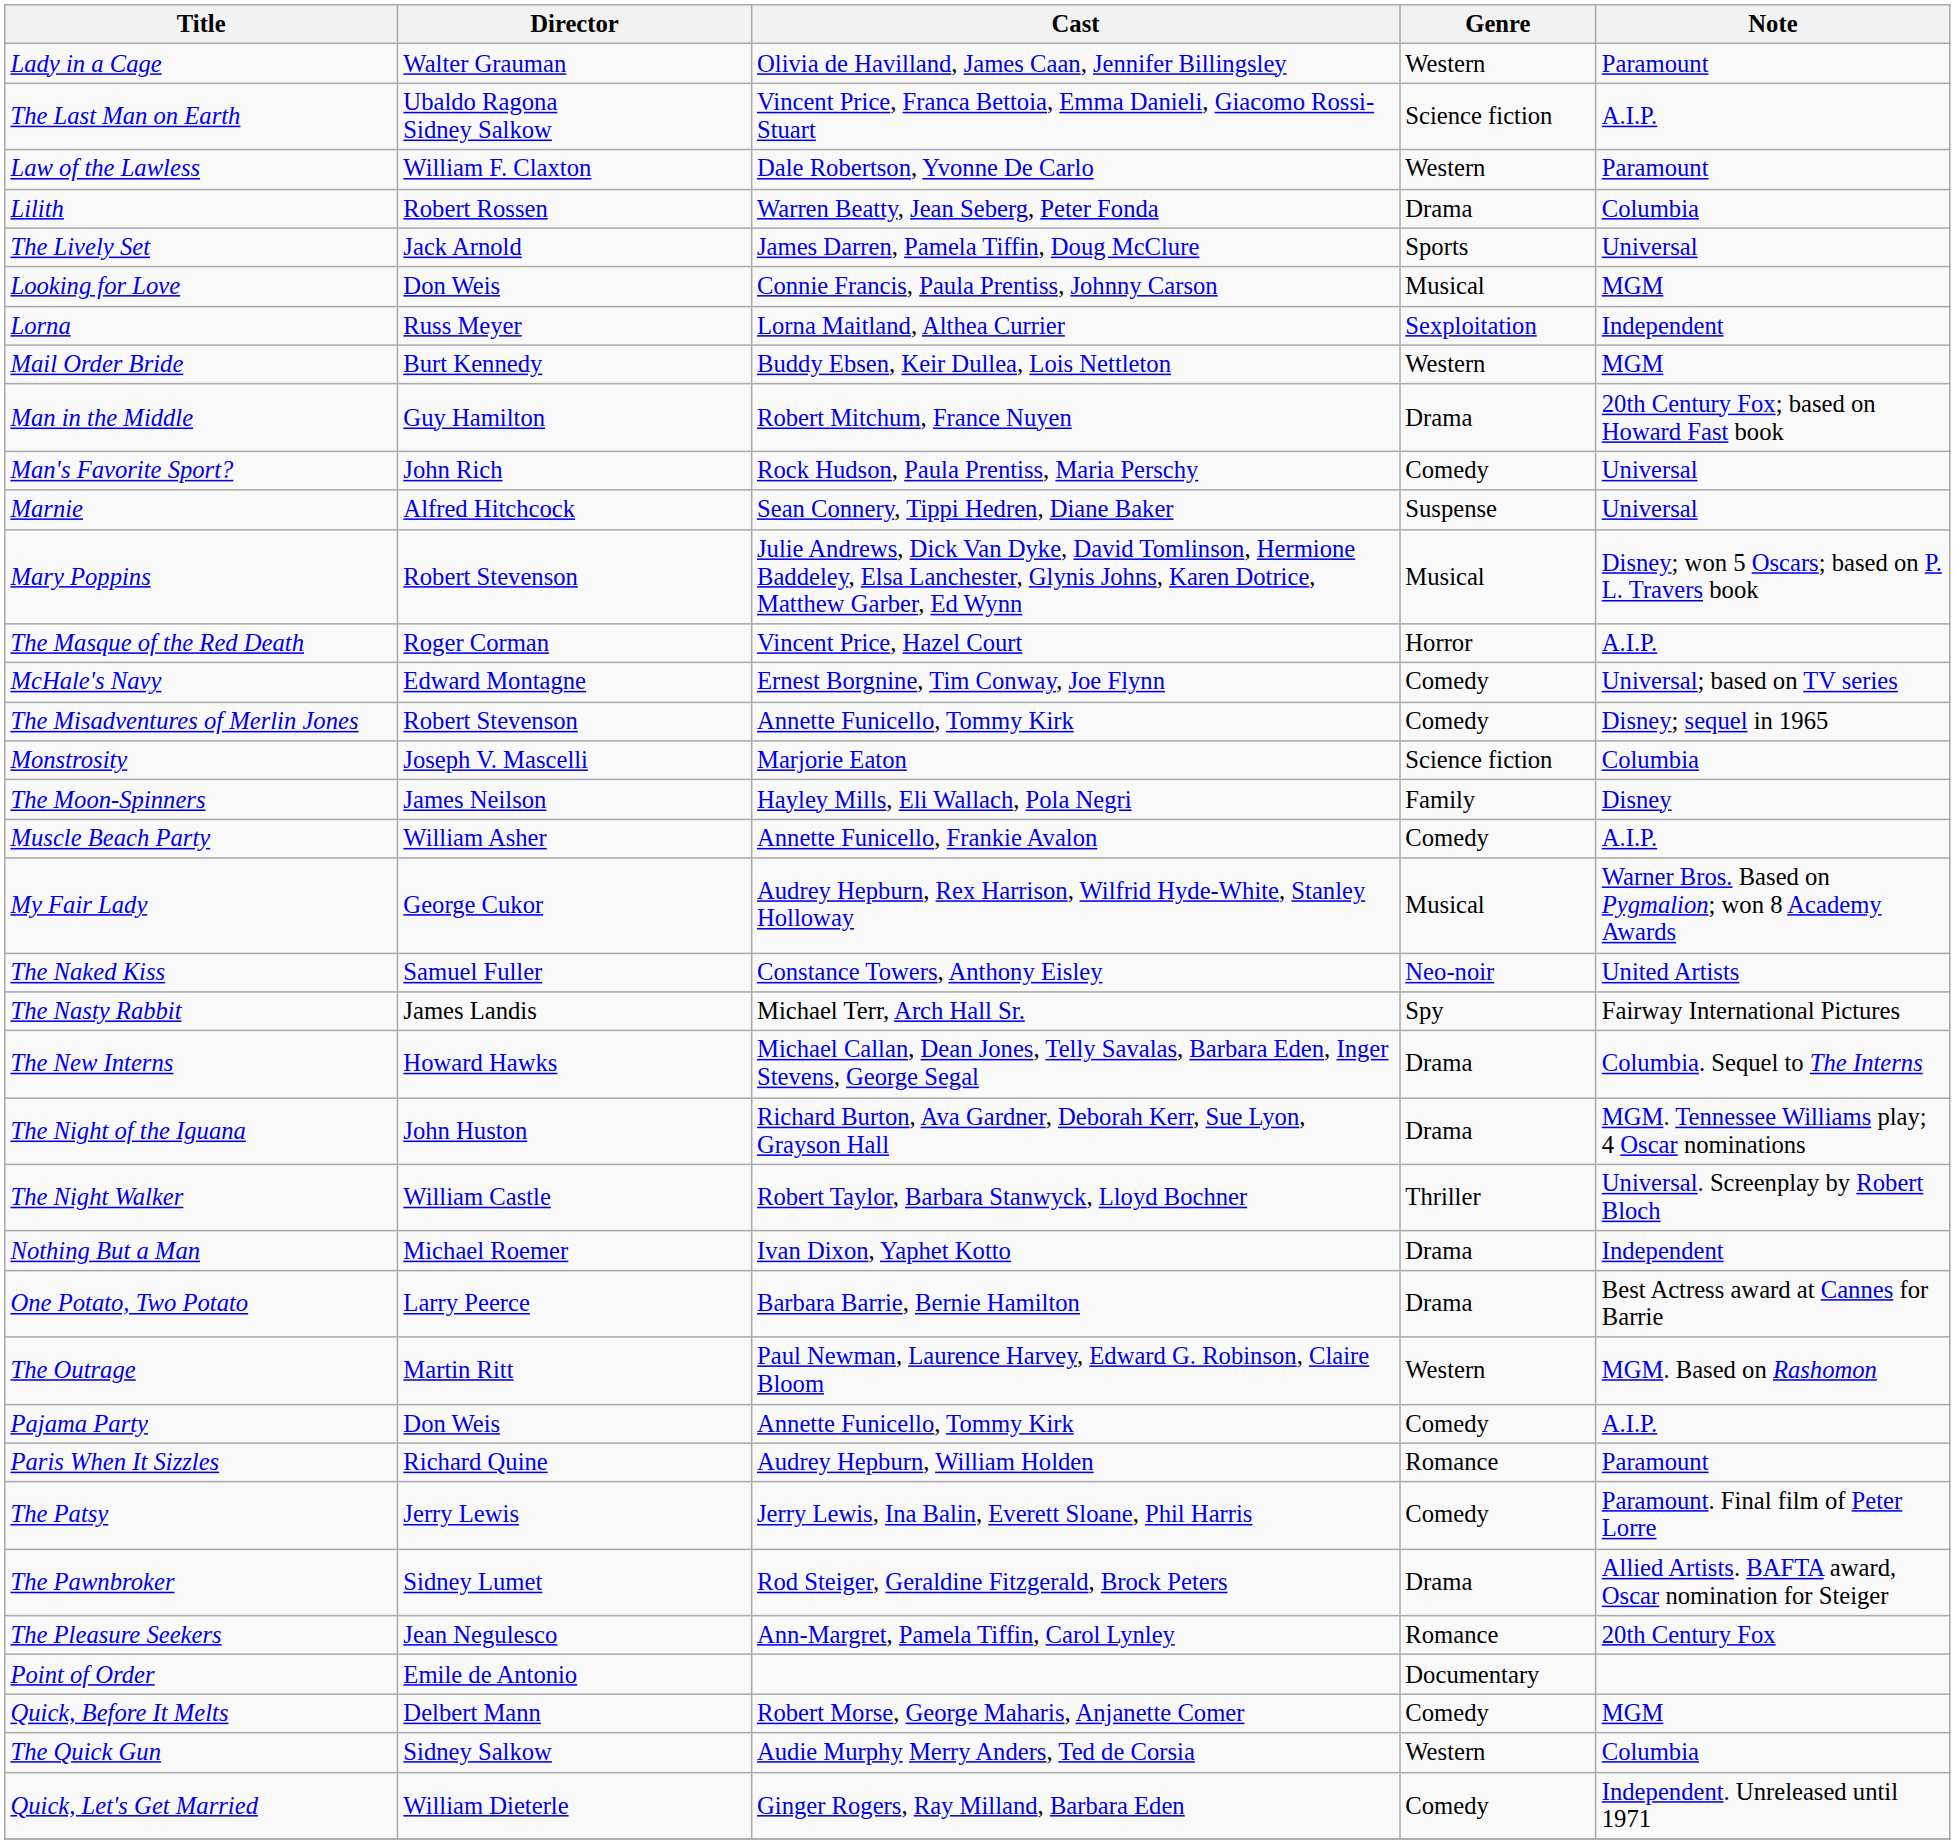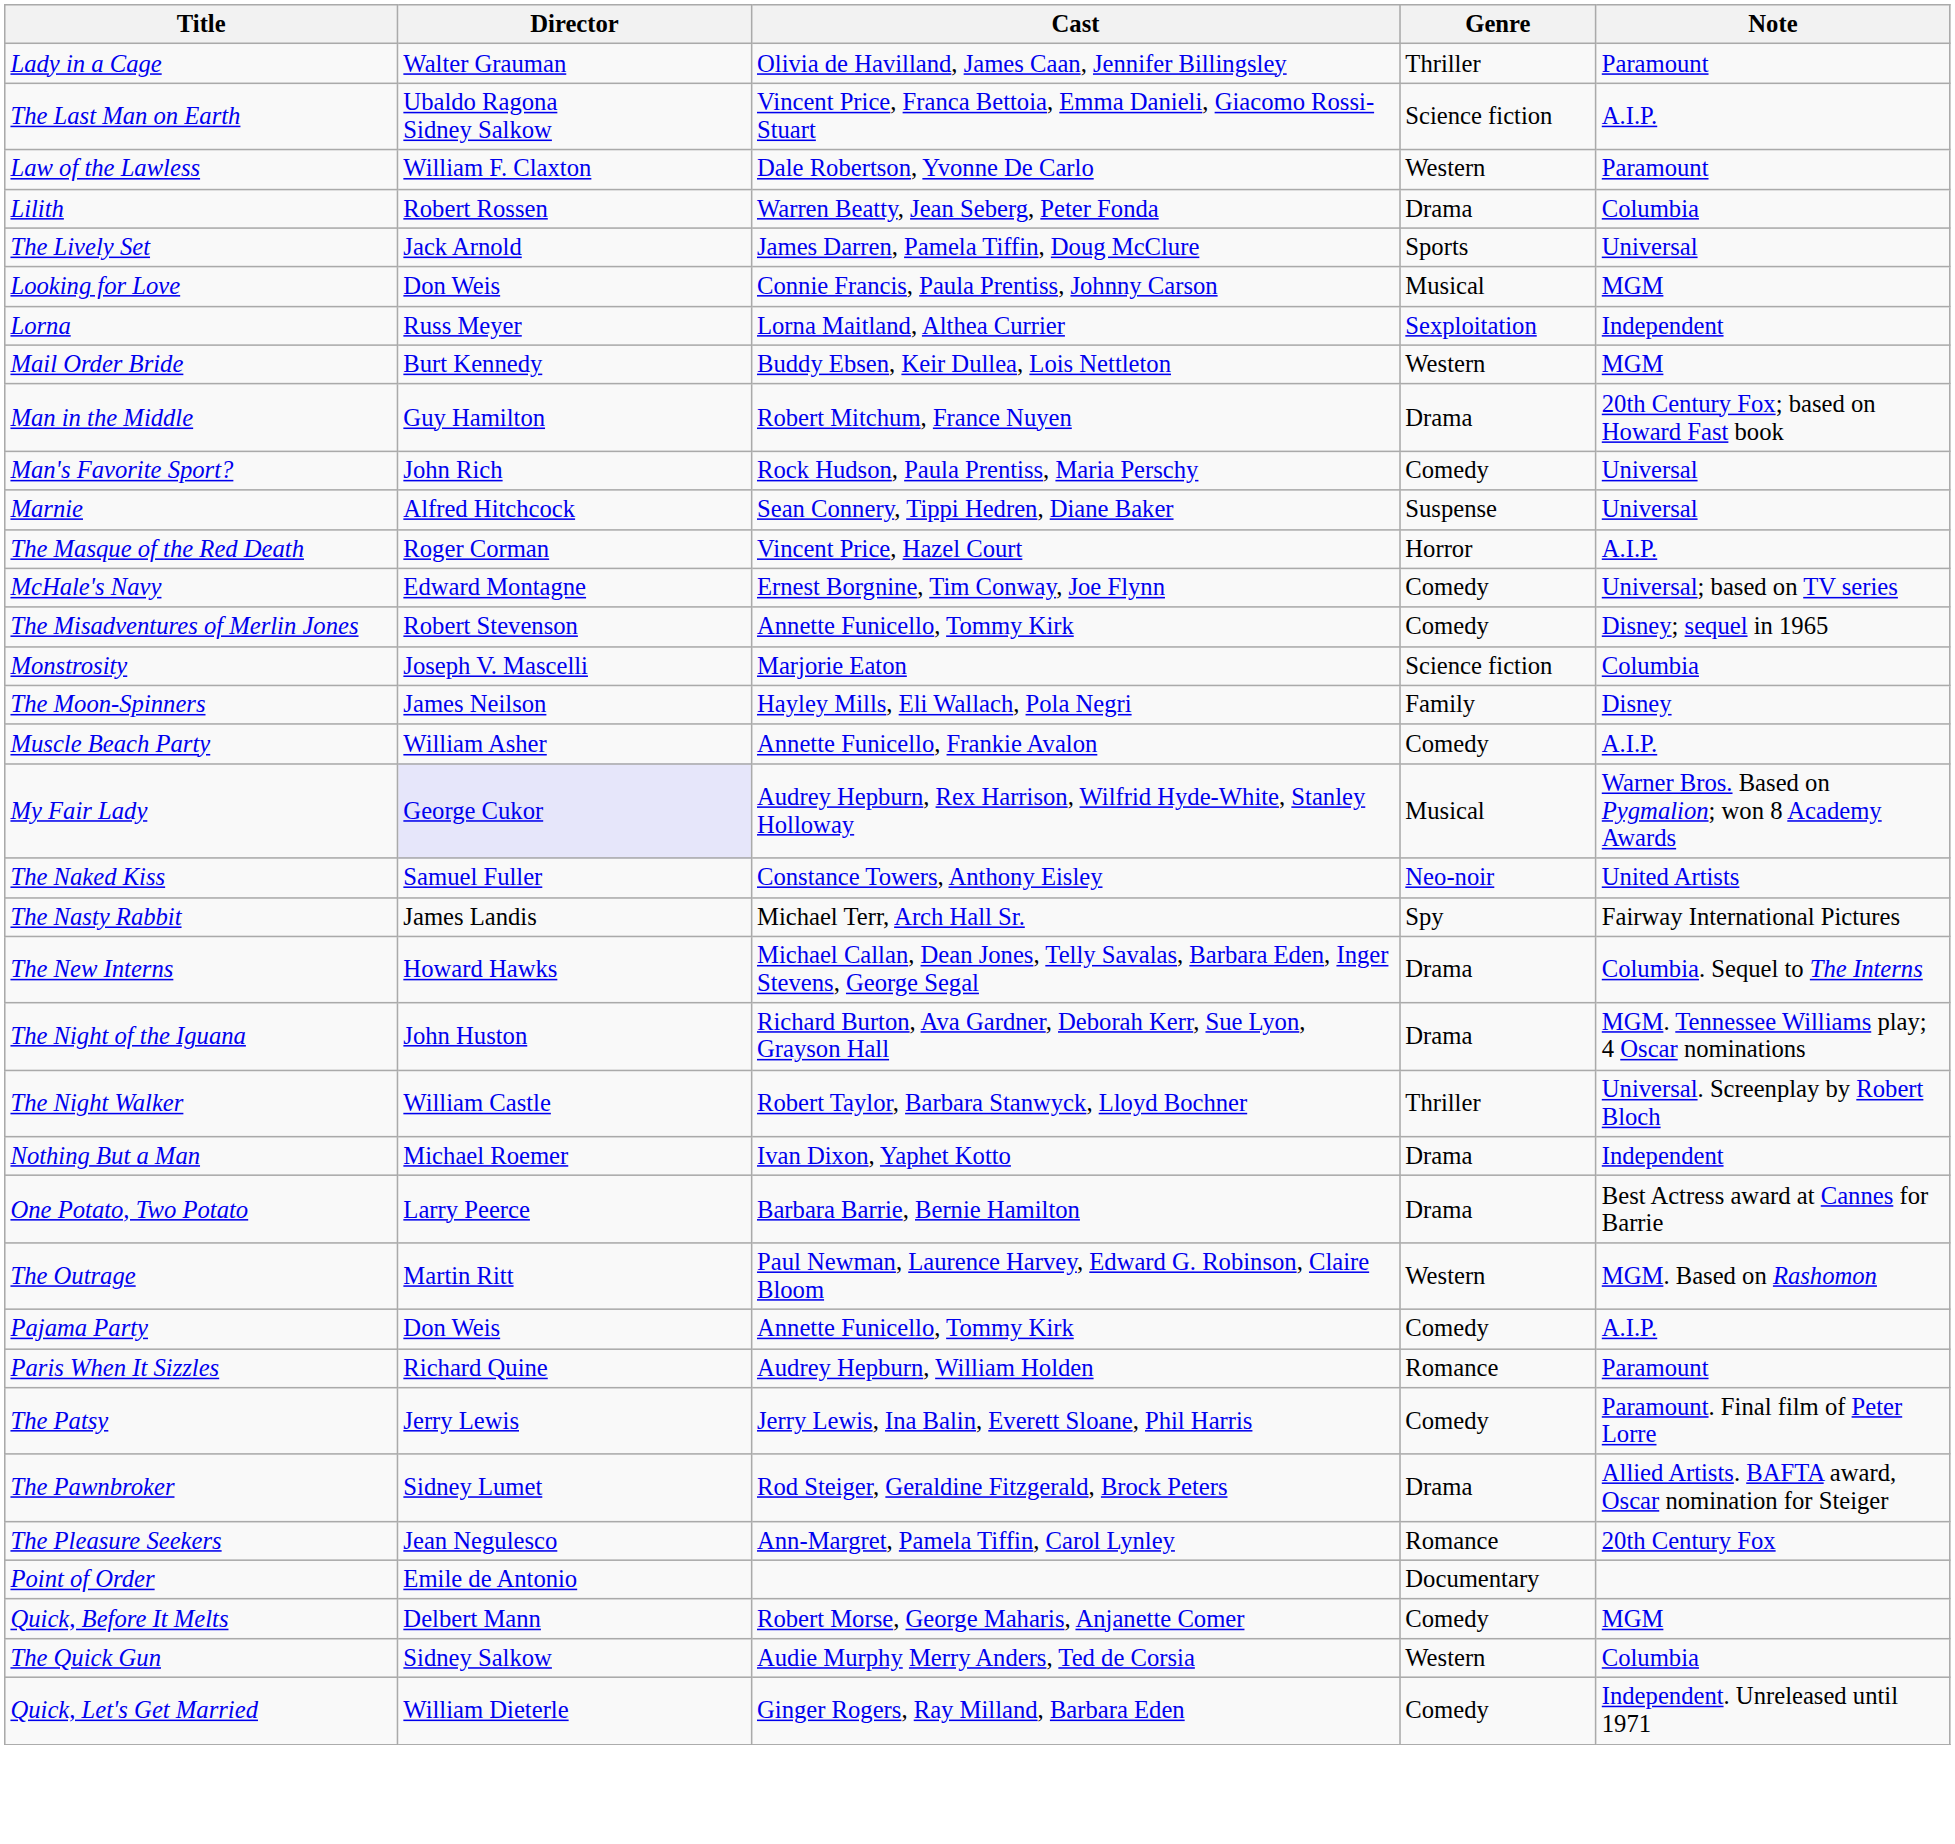Lady in a Cage | Genre: Western -> Thriller
- row: Mary Poppins | Robert Stevenson | Julie Andrews, Dick Van Dyke, David Tomlinson, Hermione Baddeley, Elsa Lanchester, Glynis Johns, Karen Dotrice, Matthew Garber, Ed Wynn | Musical | Disney; won 5 Oscars; based on P. L. Travers book
My Fair Lady | Director: no background -> lavender background
